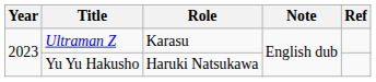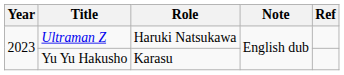Ultraman Z | Role: Karasu -> Haruki Natsukawa
Yu Yu Hakusho | Role: Haruki Natsukawa -> Karasu
